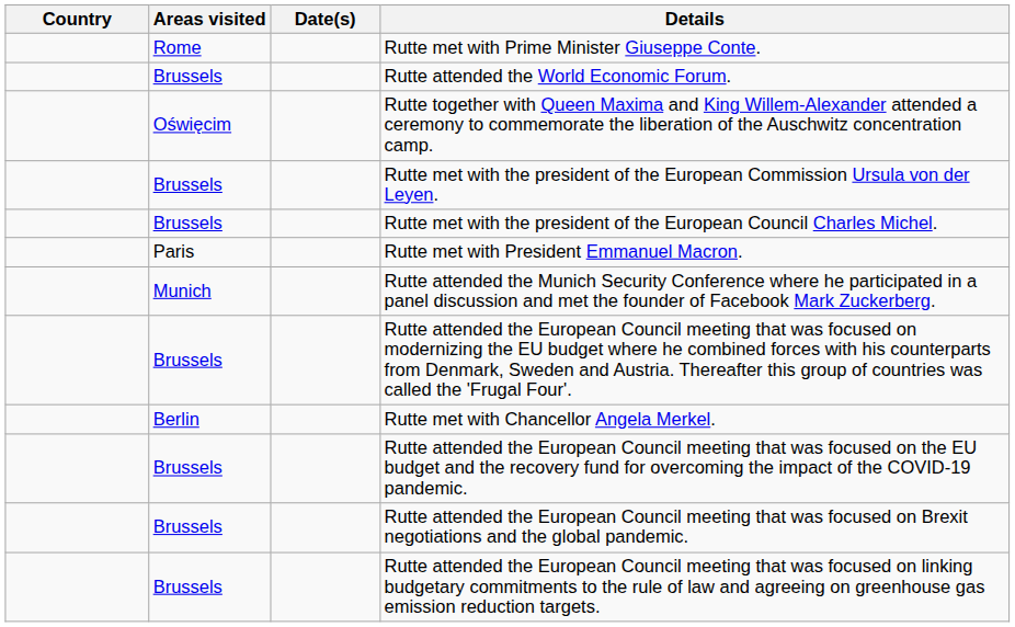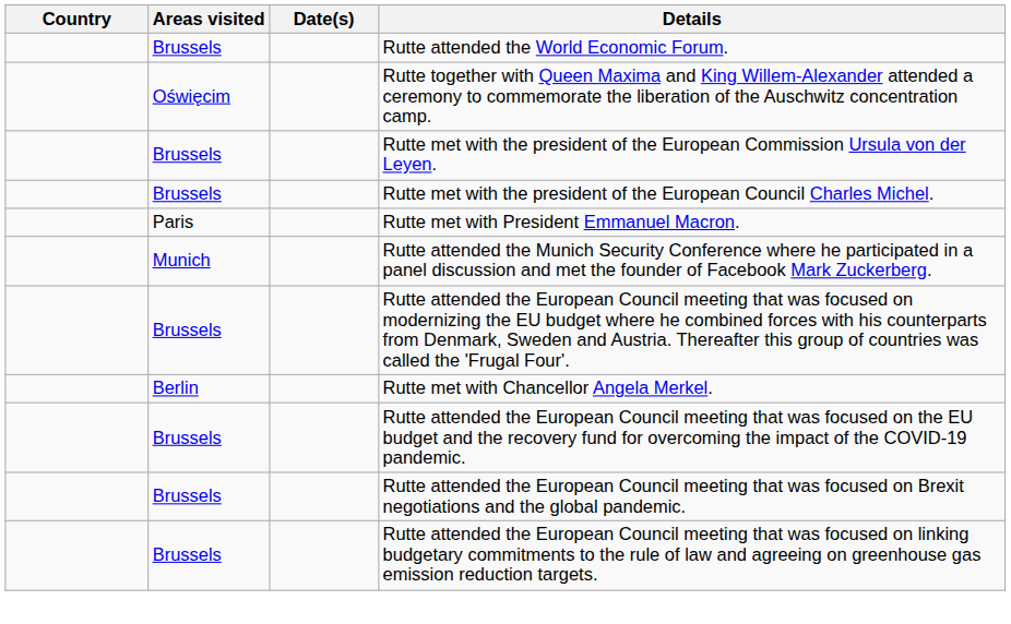- row: Rome | Rutte met with Prime Minister Giuseppe Conte.
